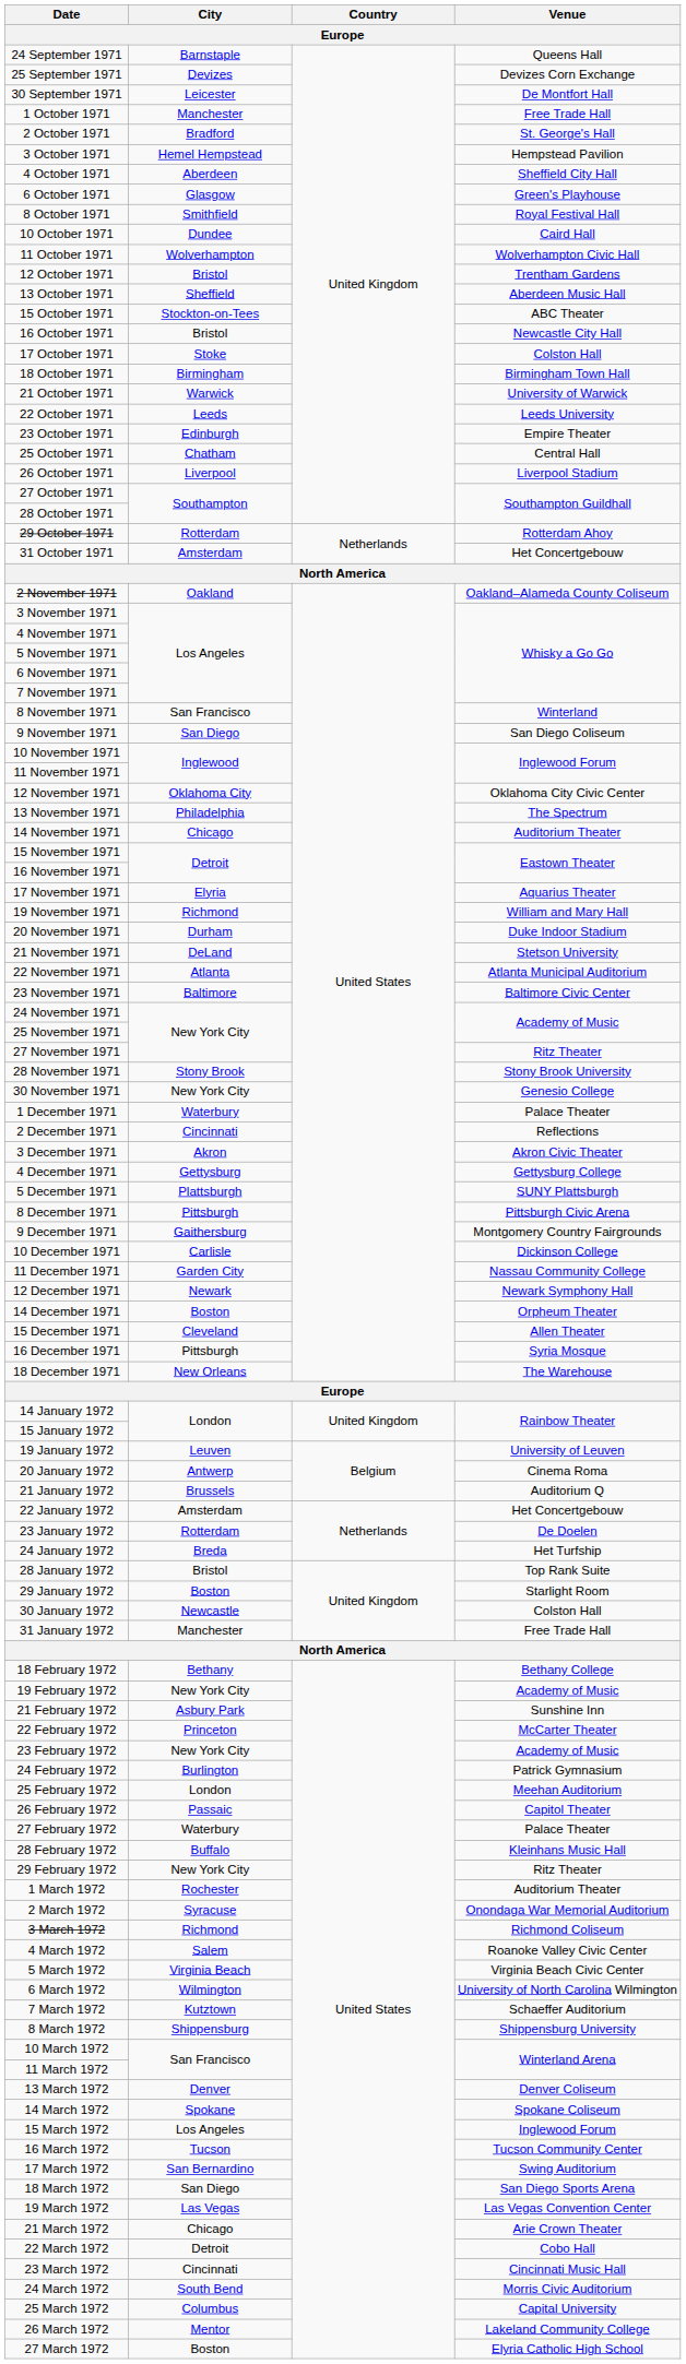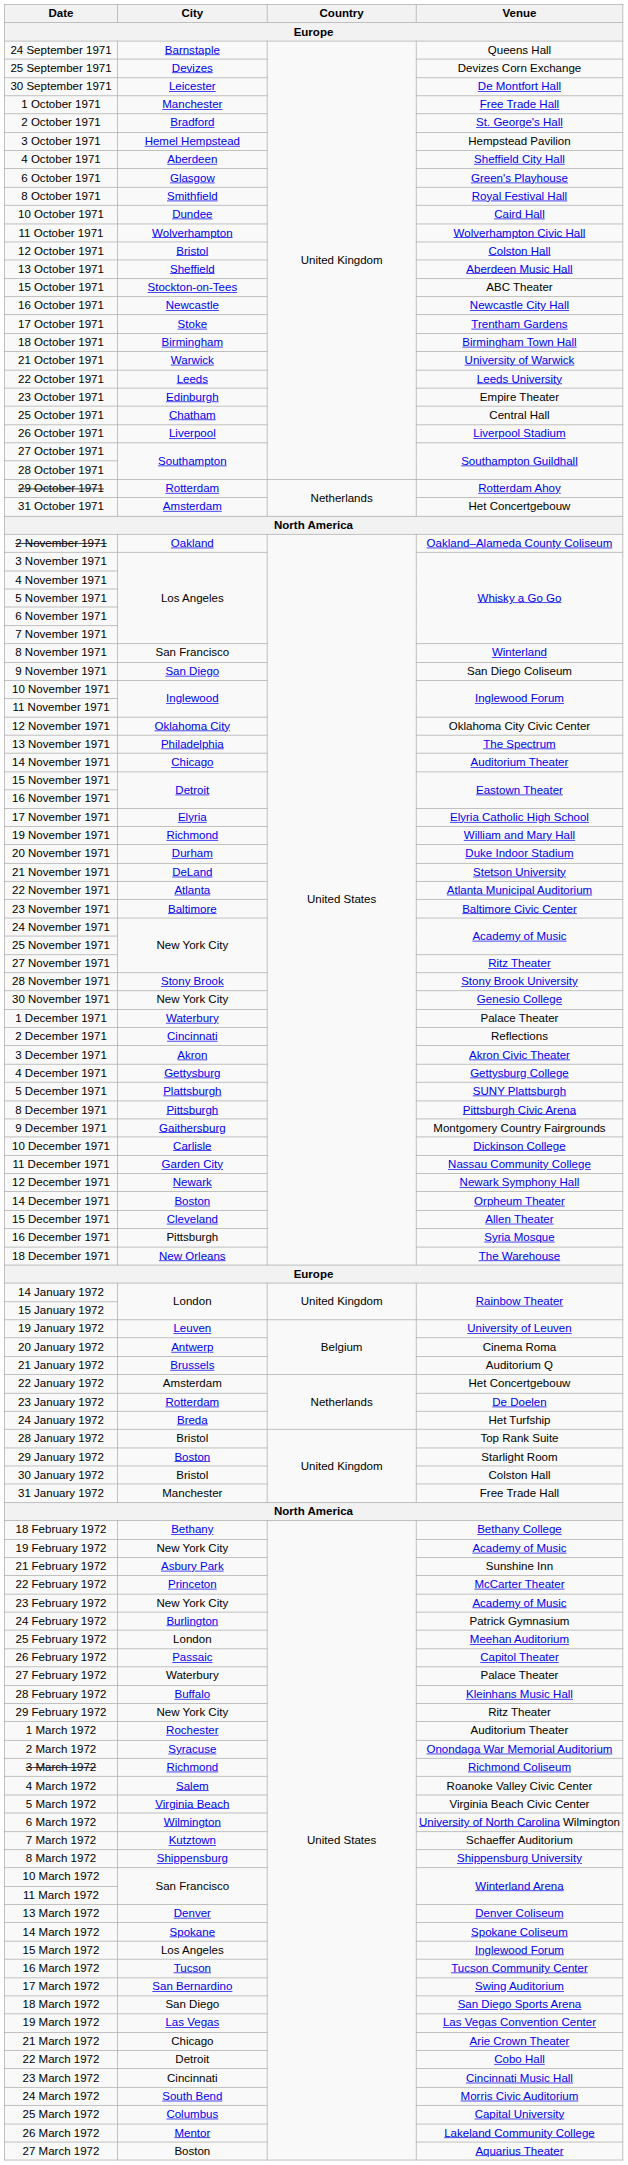12 October 1971 | Venue: Trentham Gardens -> Colston Hall
16 October 1971 | City: Bristol -> Newcastle
17 October 1971 | Venue: Colston Hall -> Trentham Gardens
17 November 1971 | Venue: Aquarius Theater -> Elyria Catholic High School
30 January 1972 | City: Newcastle -> Bristol
27 March 1972 | Venue: Elyria Catholic High School -> Aquarius Theater
